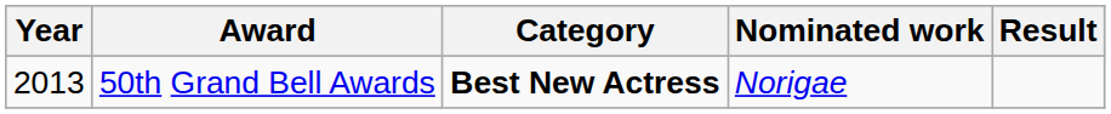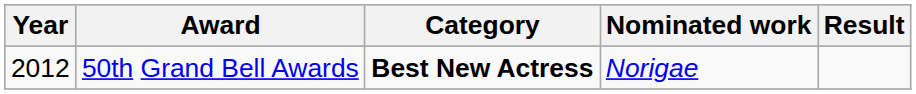50th Grand Bell Awards | Year: 2013 -> 2012
